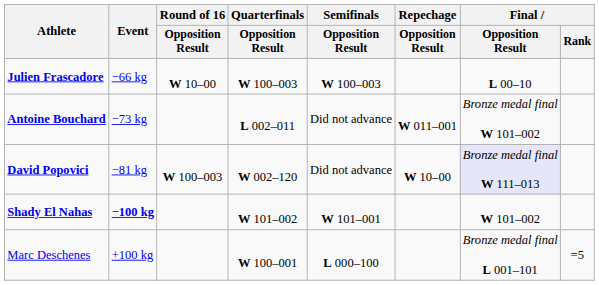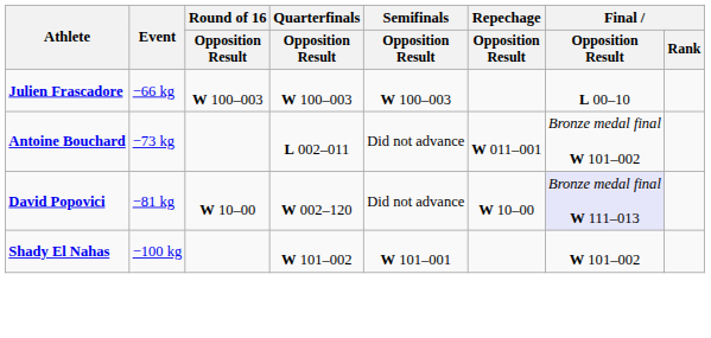Julien Frascadore | Round of 16 / Opposition Result: W 10–00 -> W 100–003
David Popovici | Round of 16 / Opposition Result: W 100–003 -> W 10–00
Shady El Nahas | Event: bold -> normal
- row: Marc Deschenes | +100 kg | W 100–001 | L 000–100 | Bronze medal final L 001–101 | =5
